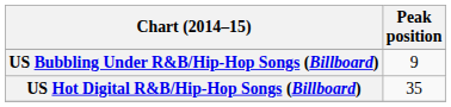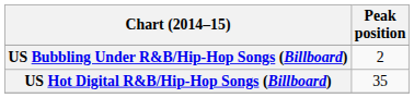US Bubbling Under R&B/Hip-Hop Songs (Billboard) | Peak position: 9 -> 2
